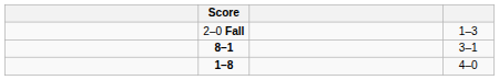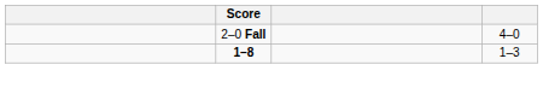2–0 Fall | column 4: 1–3 -> 4–0
- row: 8–1 | 3–1
1–8 | column 4: 4–0 -> 1–3
